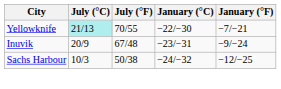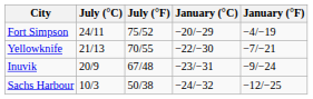+ row: Fort Simpson | 24/11 | 75/52 | −20/−29 | −4/−19
Yellowknife | July (°C): paleturquoise background -> no background
